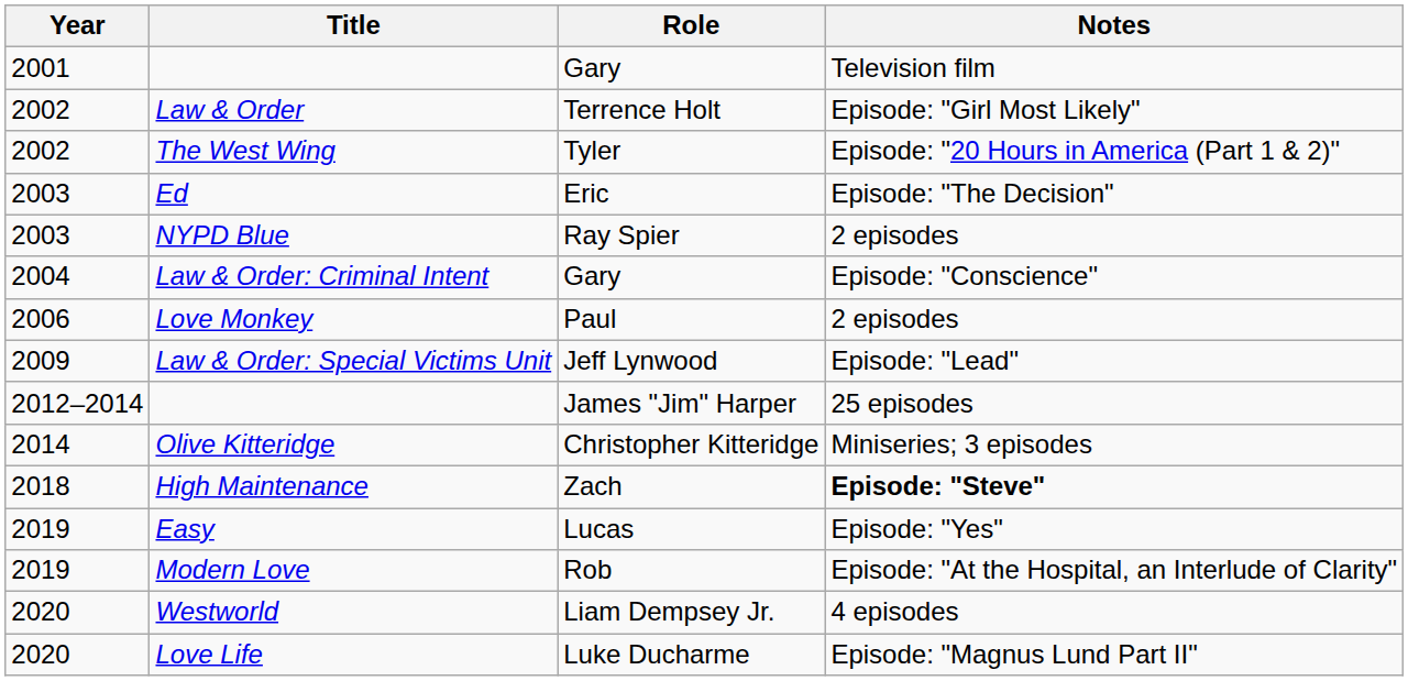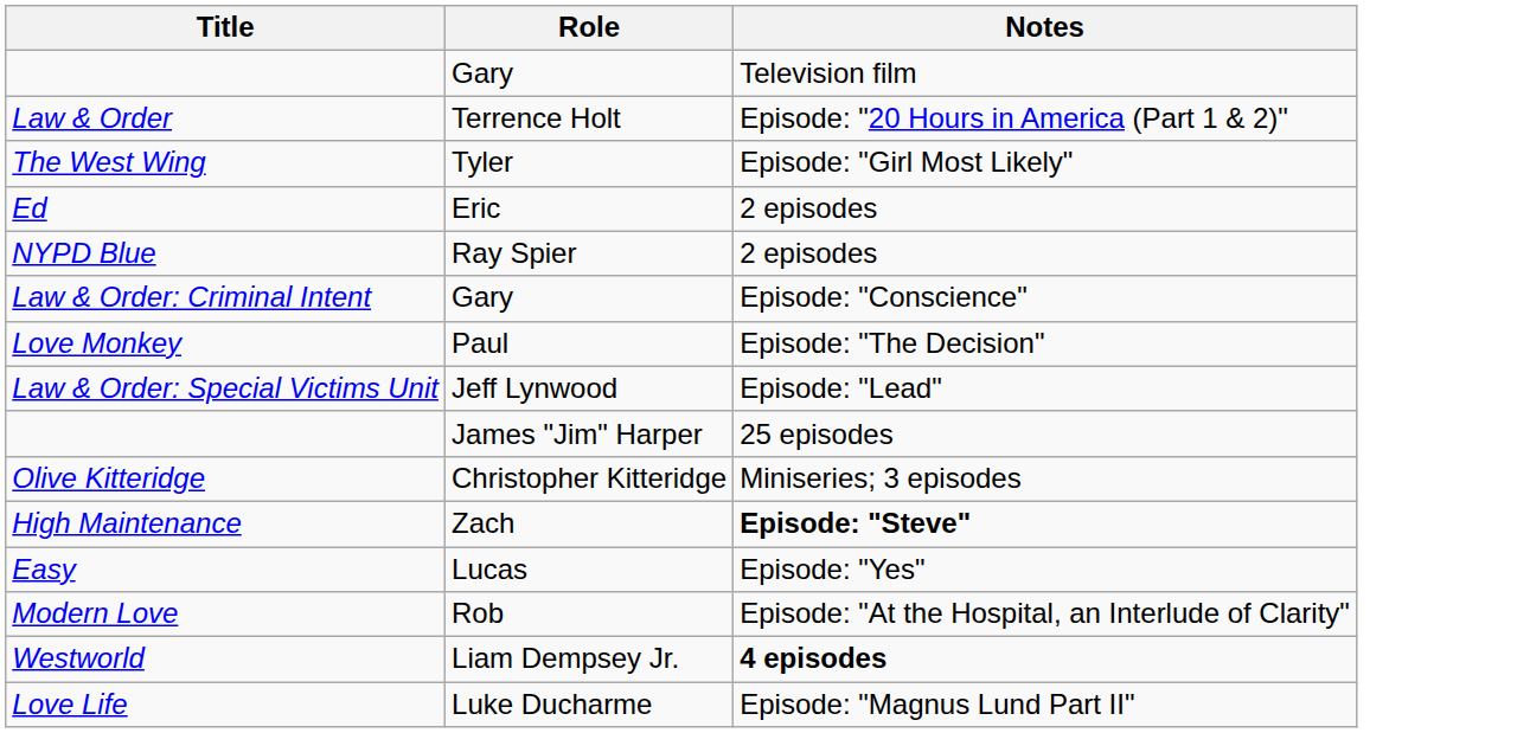- column: Year | 2001 | 2002 | 2002 | 2003 | 2003 | 2004 | 2006 | 2009 | 2012–2014 | 2014 | 2018 | 2019 | 2019 | 2020 | 2020
Law & Order | Notes: Episode: "Girl Most Likely" -> Episode: "20 Hours in America (Part 1 & 2)"
The West Wing | Notes: Episode: "20 Hours in America (Part 1 & 2)" -> Episode: "Girl Most Likely"
Ed | Notes: Episode: "The Decision" -> 2 episodes
Love Monkey | Notes: 2 episodes -> Episode: "The Decision"
Westworld | Notes: normal -> bold
